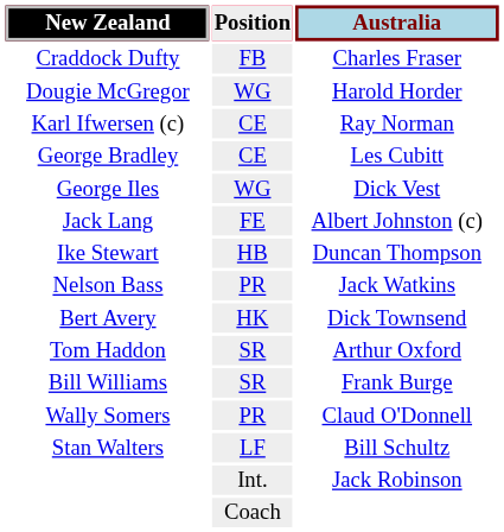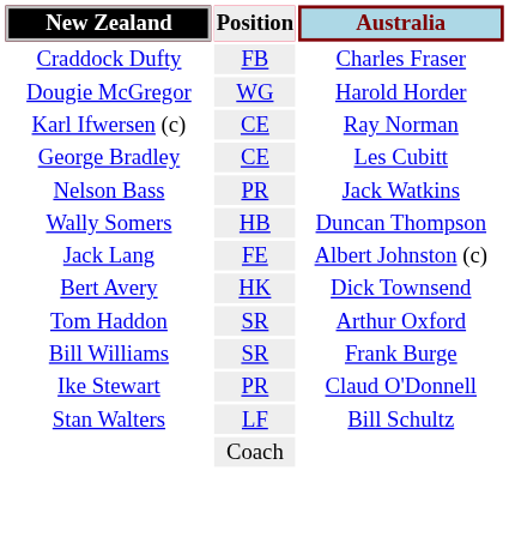- row: George Iles | WG | Dick Vest
rows swapped: Albert Johnston (c) <-> Jack Watkins
Duncan Thompson | New Zealand: Ike Stewart -> Wally Somers
Claud O'Donnell | New Zealand: Wally Somers -> Ike Stewart
- row: Int. | Jack Robinson
